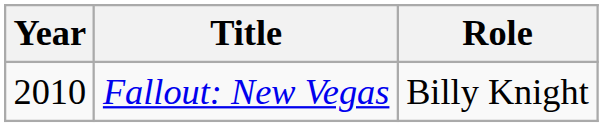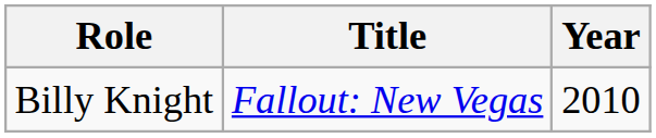columns swapped: Year <-> Role
